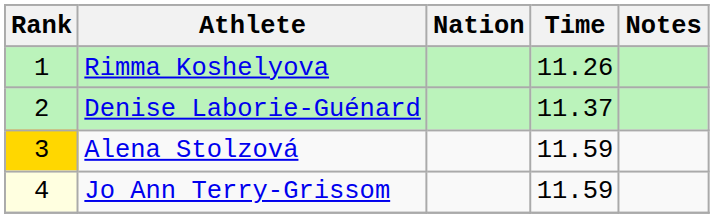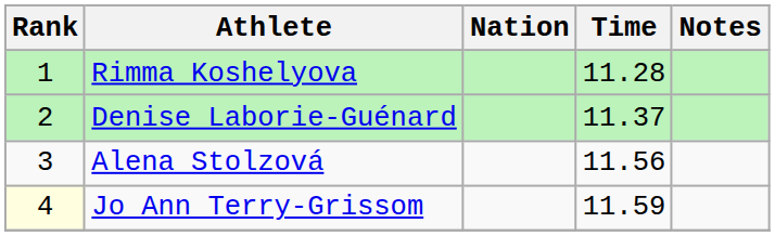Rimma Koshelyova | Time: 11.26 -> 11.28
Alena Stolzová | Rank: gold background -> no background
Alena Stolzová | Time: 11.59 -> 11.56
